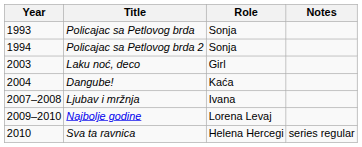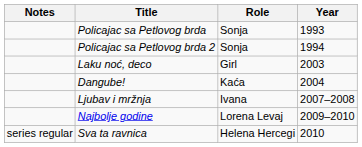columns swapped: Year <-> Notes
